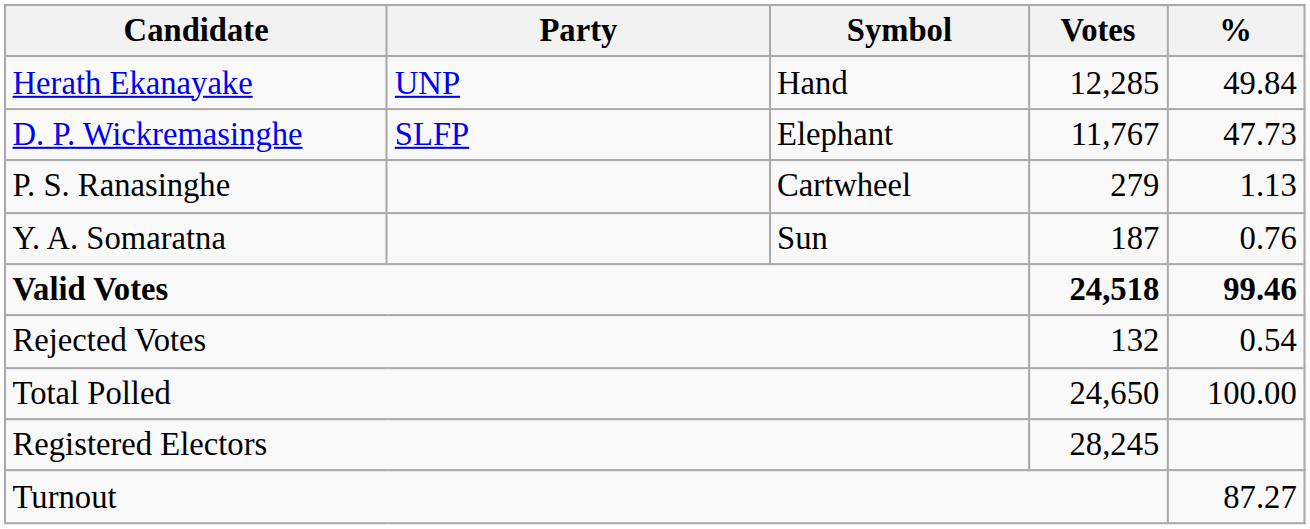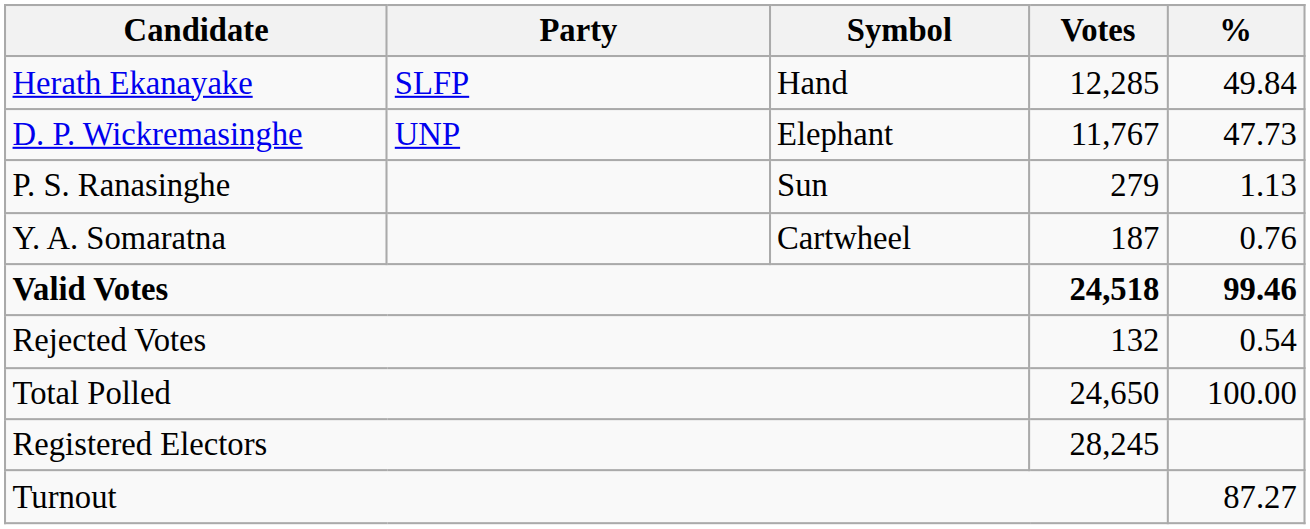Herath Ekanayake | Party: UNP -> SLFP
D. P. Wickremasinghe | Party: SLFP -> UNP
P. S. Ranasinghe | Symbol: Cartwheel -> Sun
Y. A. Somaratna | Symbol: Sun -> Cartwheel
